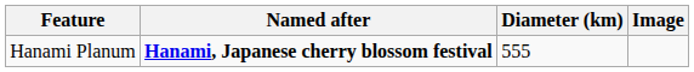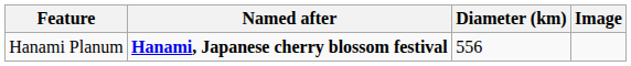Hanami Planum | Diameter (km): 555 -> 556
